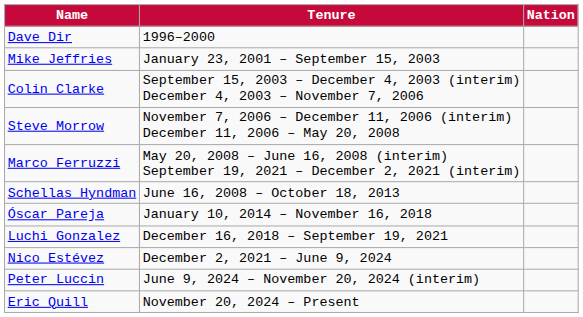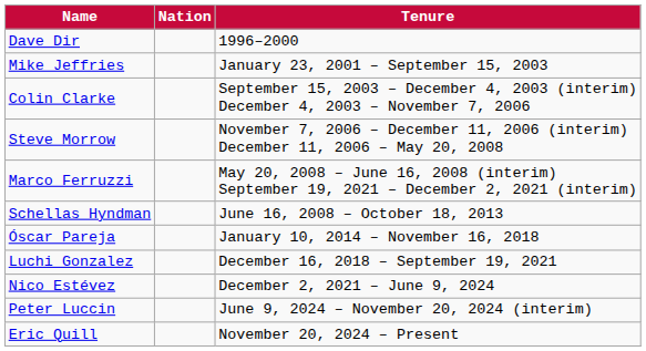columns swapped: Nation <-> Tenure
